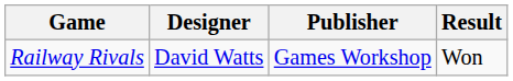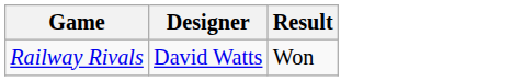- column: Publisher | Games Workshop
